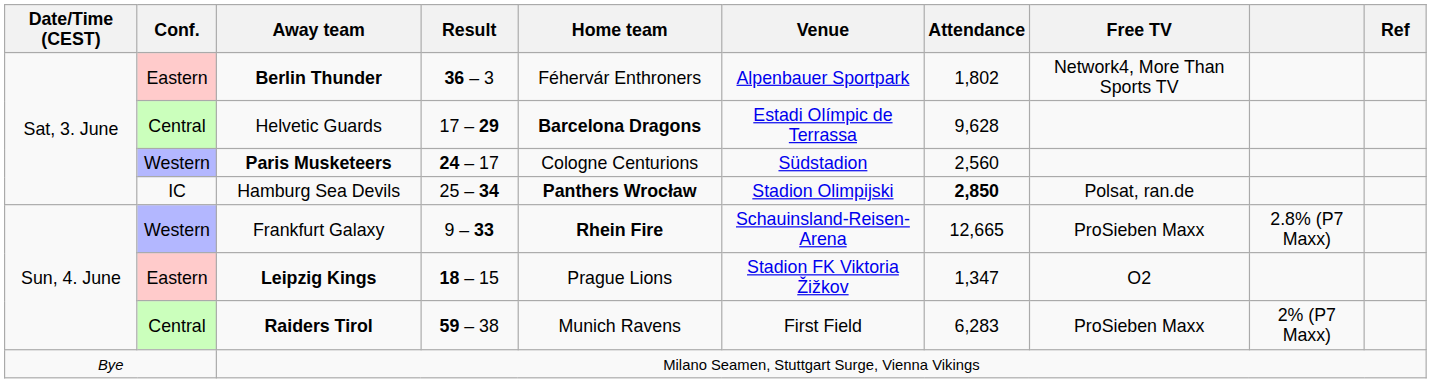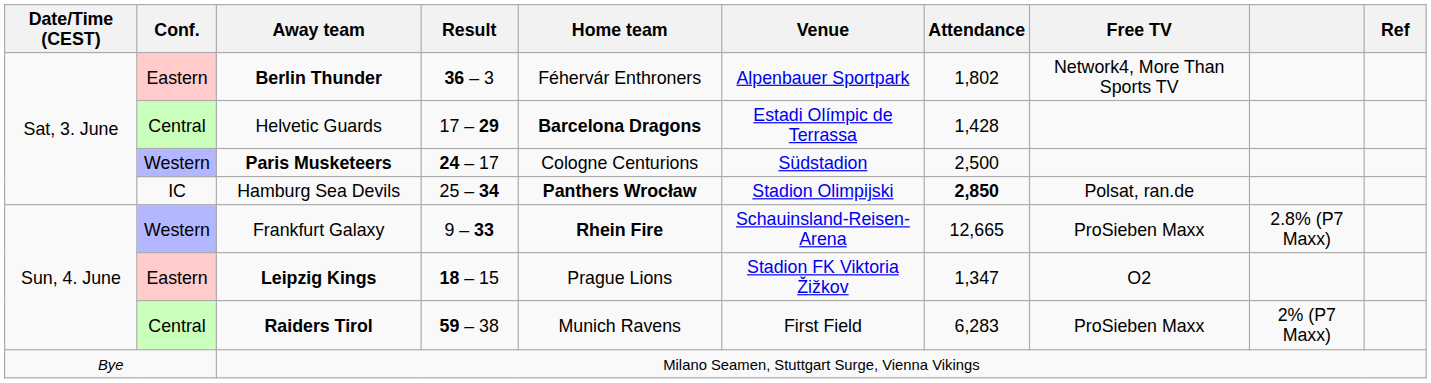Helvetic Guards | Attendance: 9,628 -> 1,428
Paris Musketeers | Attendance: 2,560 -> 2,500
